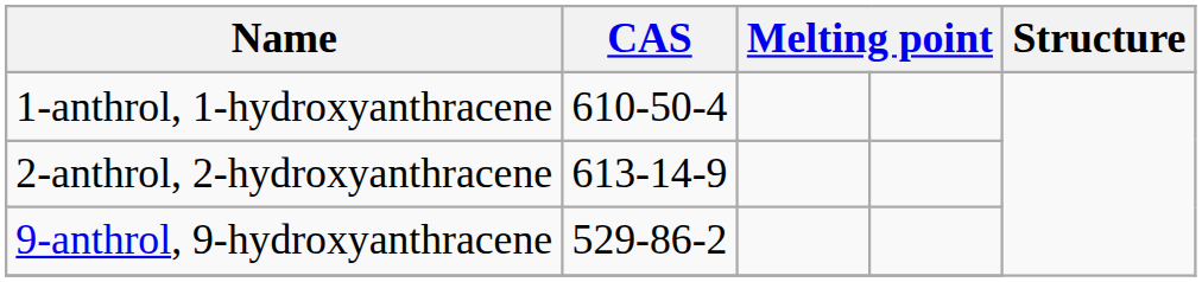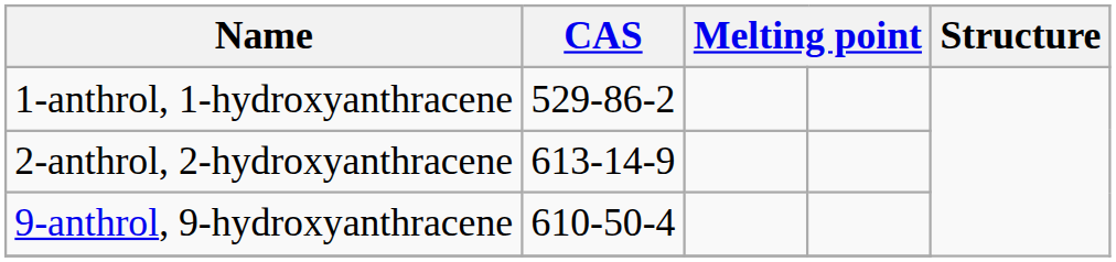1-anthrol, 1-hydroxyanthracene | CAS: 610-50-4 -> 529-86-2
9-anthrol, 9-hydroxyanthracene | CAS: 529-86-2 -> 610-50-4
